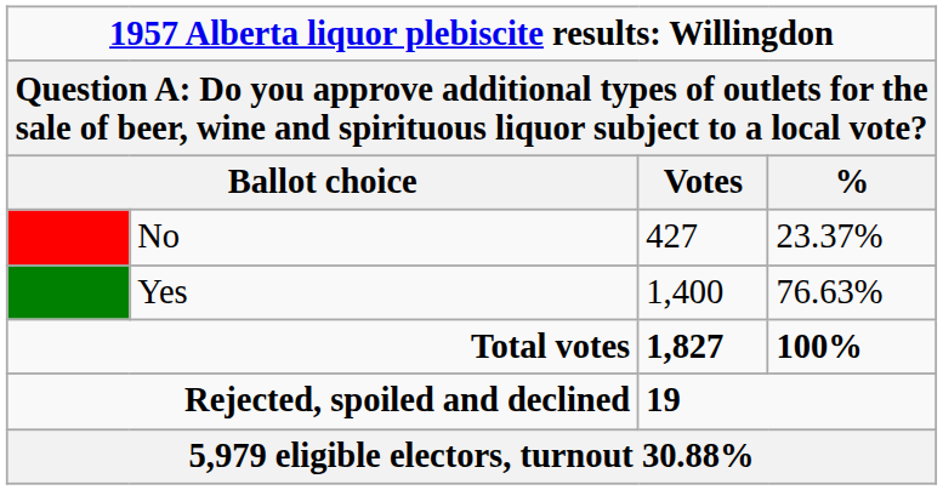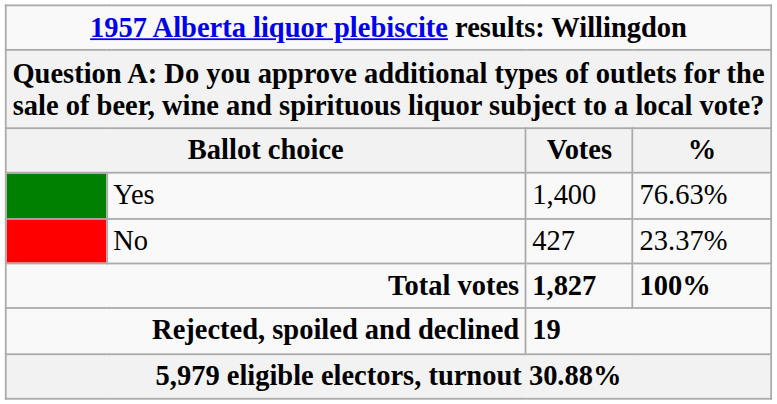rows swapped: Yes <-> No
